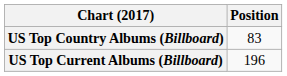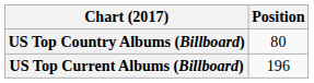US Top Country Albums (Billboard) | Position: 83 -> 80
